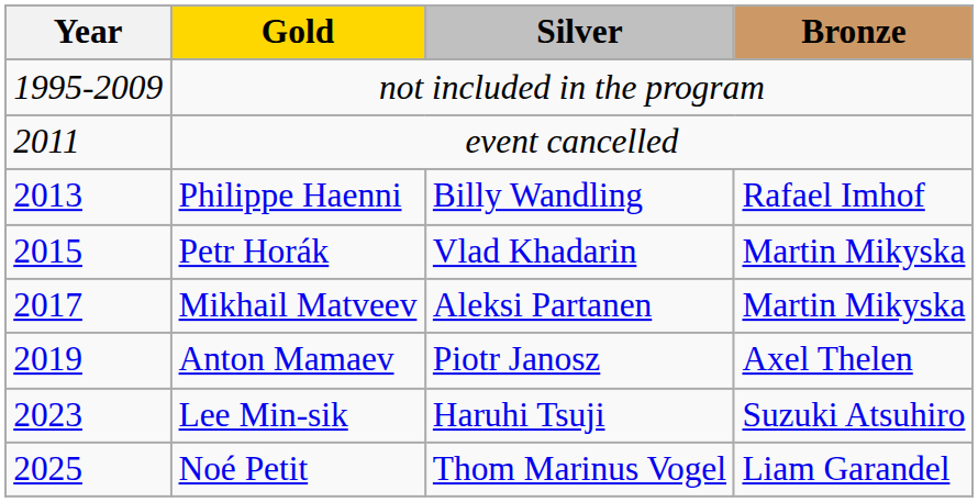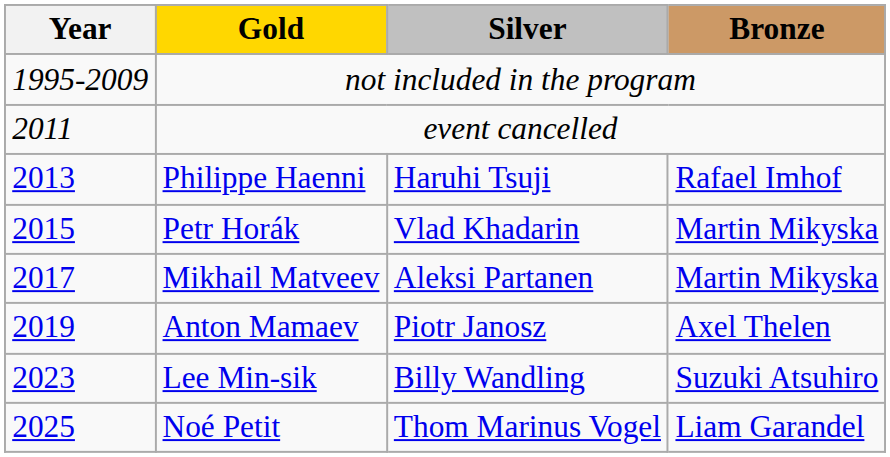Philippe Haenni | Silver: Billy Wandling -> Haruhi Tsuji
Lee Min-sik | Silver: Haruhi Tsuji -> Billy Wandling
